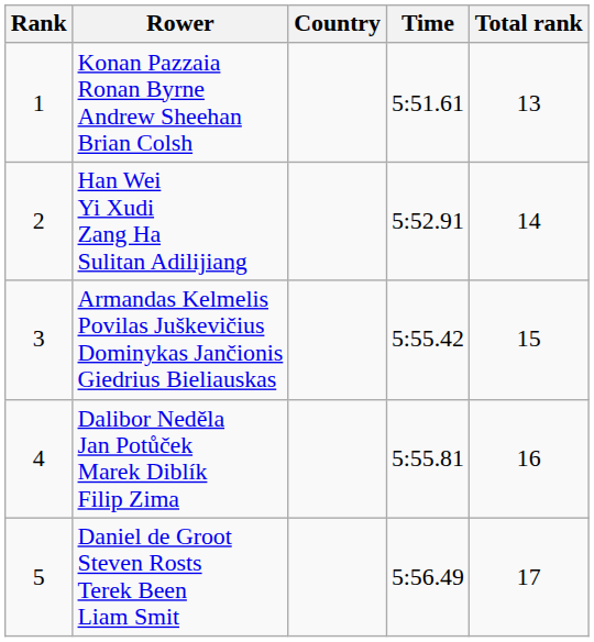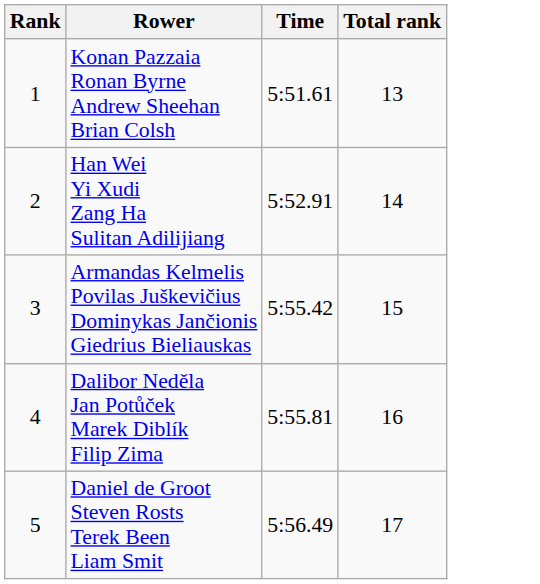- column: Country
